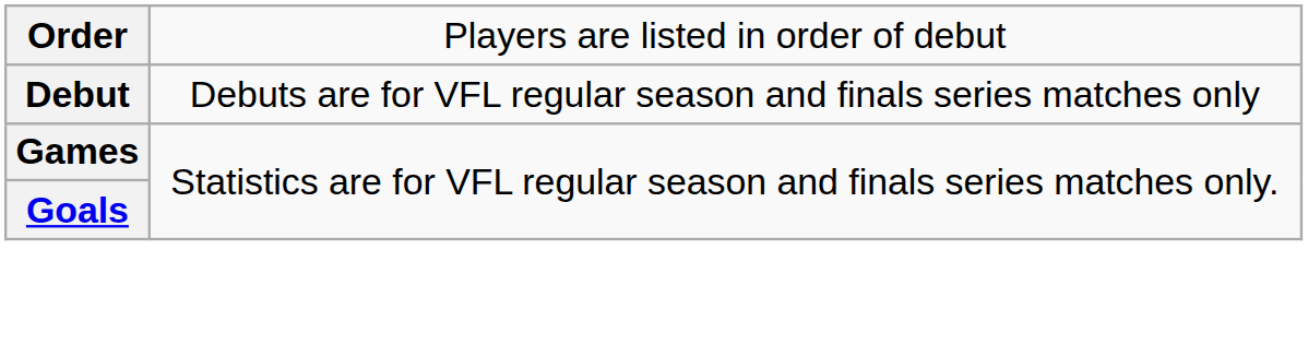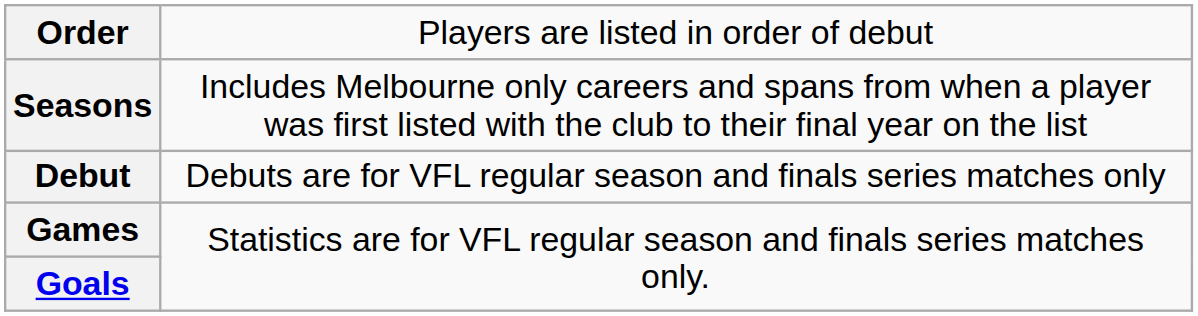+ row: Seasons | Includes Melbourne only careers and spans from when a player was first listed with the club to their final year on the list
